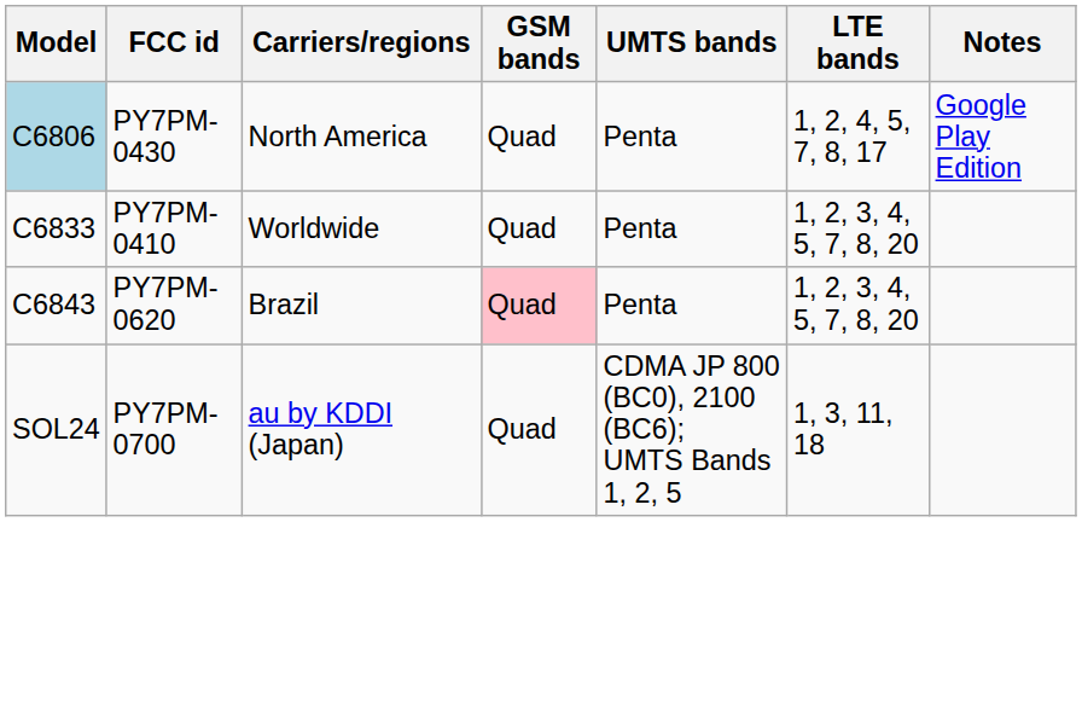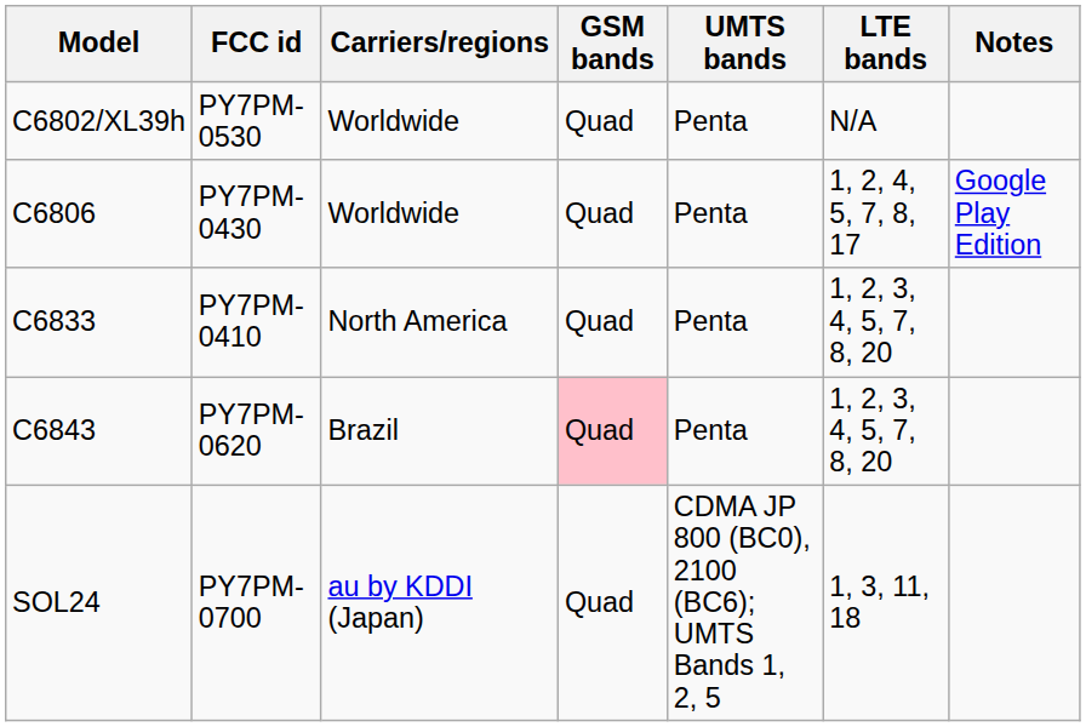+ row: C6802/XL39h | PY7PM-0530 | Worldwide | Quad | Penta | N/A
PY7PM-0430 | Model: lightblue background -> no background
PY7PM-0430 | Carriers/regions: North America -> Worldwide
PY7PM-0410 | Carriers/regions: Worldwide -> North America
